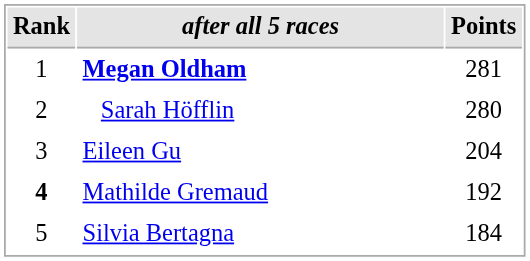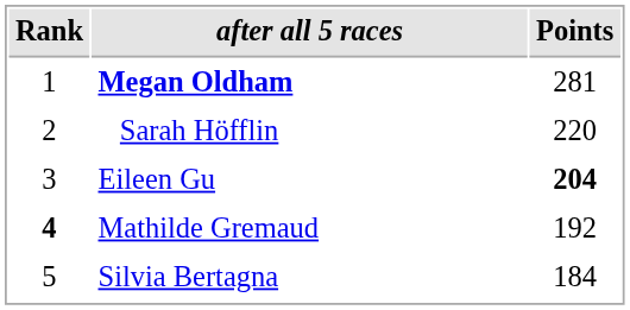Sarah Höfflin | Points: 280 -> 220
Eileen Gu | Points: normal -> bold
